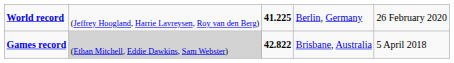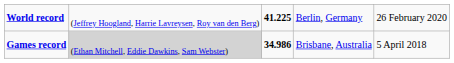Games record | column 3: 42.822 -> 34.986
